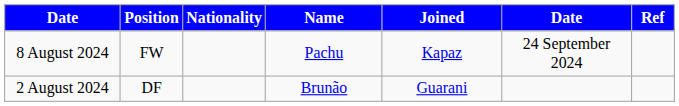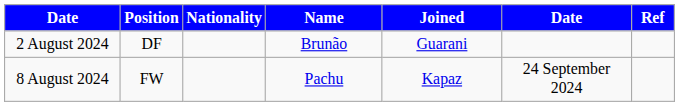rows swapped: 2 August 2024 <-> 8 August 2024
